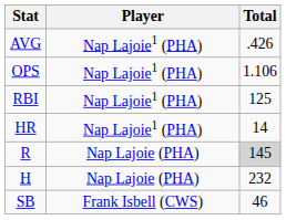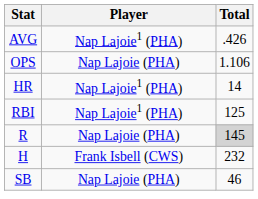OPS | Player: Nap Lajoie1 (PHA) -> Nap Lajoie (PHA)
rows swapped: HR <-> RBI
H | Player: Nap Lajoie (PHA) -> Frank Isbell (CWS)
SB | Player: Frank Isbell (CWS) -> Nap Lajoie (PHA)
